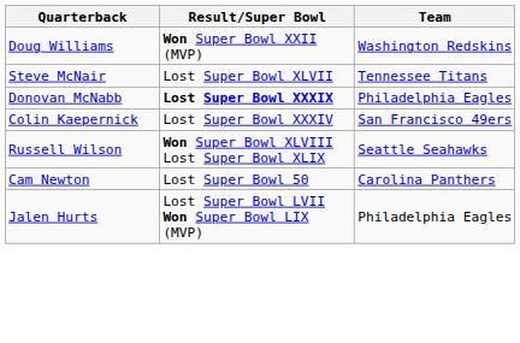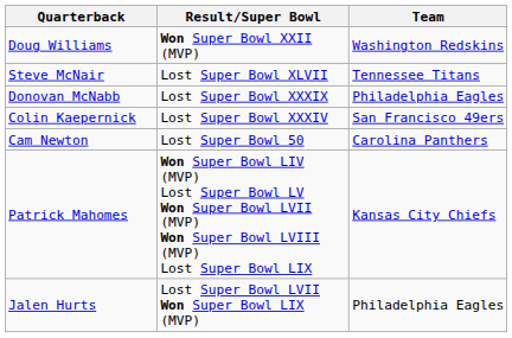Donovan McNabb | Result/Super Bowl: bold -> normal
- row: Russell Wilson | Won Super Bowl XLVIII Lost Super Bowl XLIX | Seattle Seahawks
+ row: Patrick Mahomes | Won Super Bowl LIV (MVP) Lost Super Bowl LV Won Super Bowl LVII (MVP) Won Super Bowl LVIII (MVP) Lost Super Bowl LIX | Kansas City Chiefs
